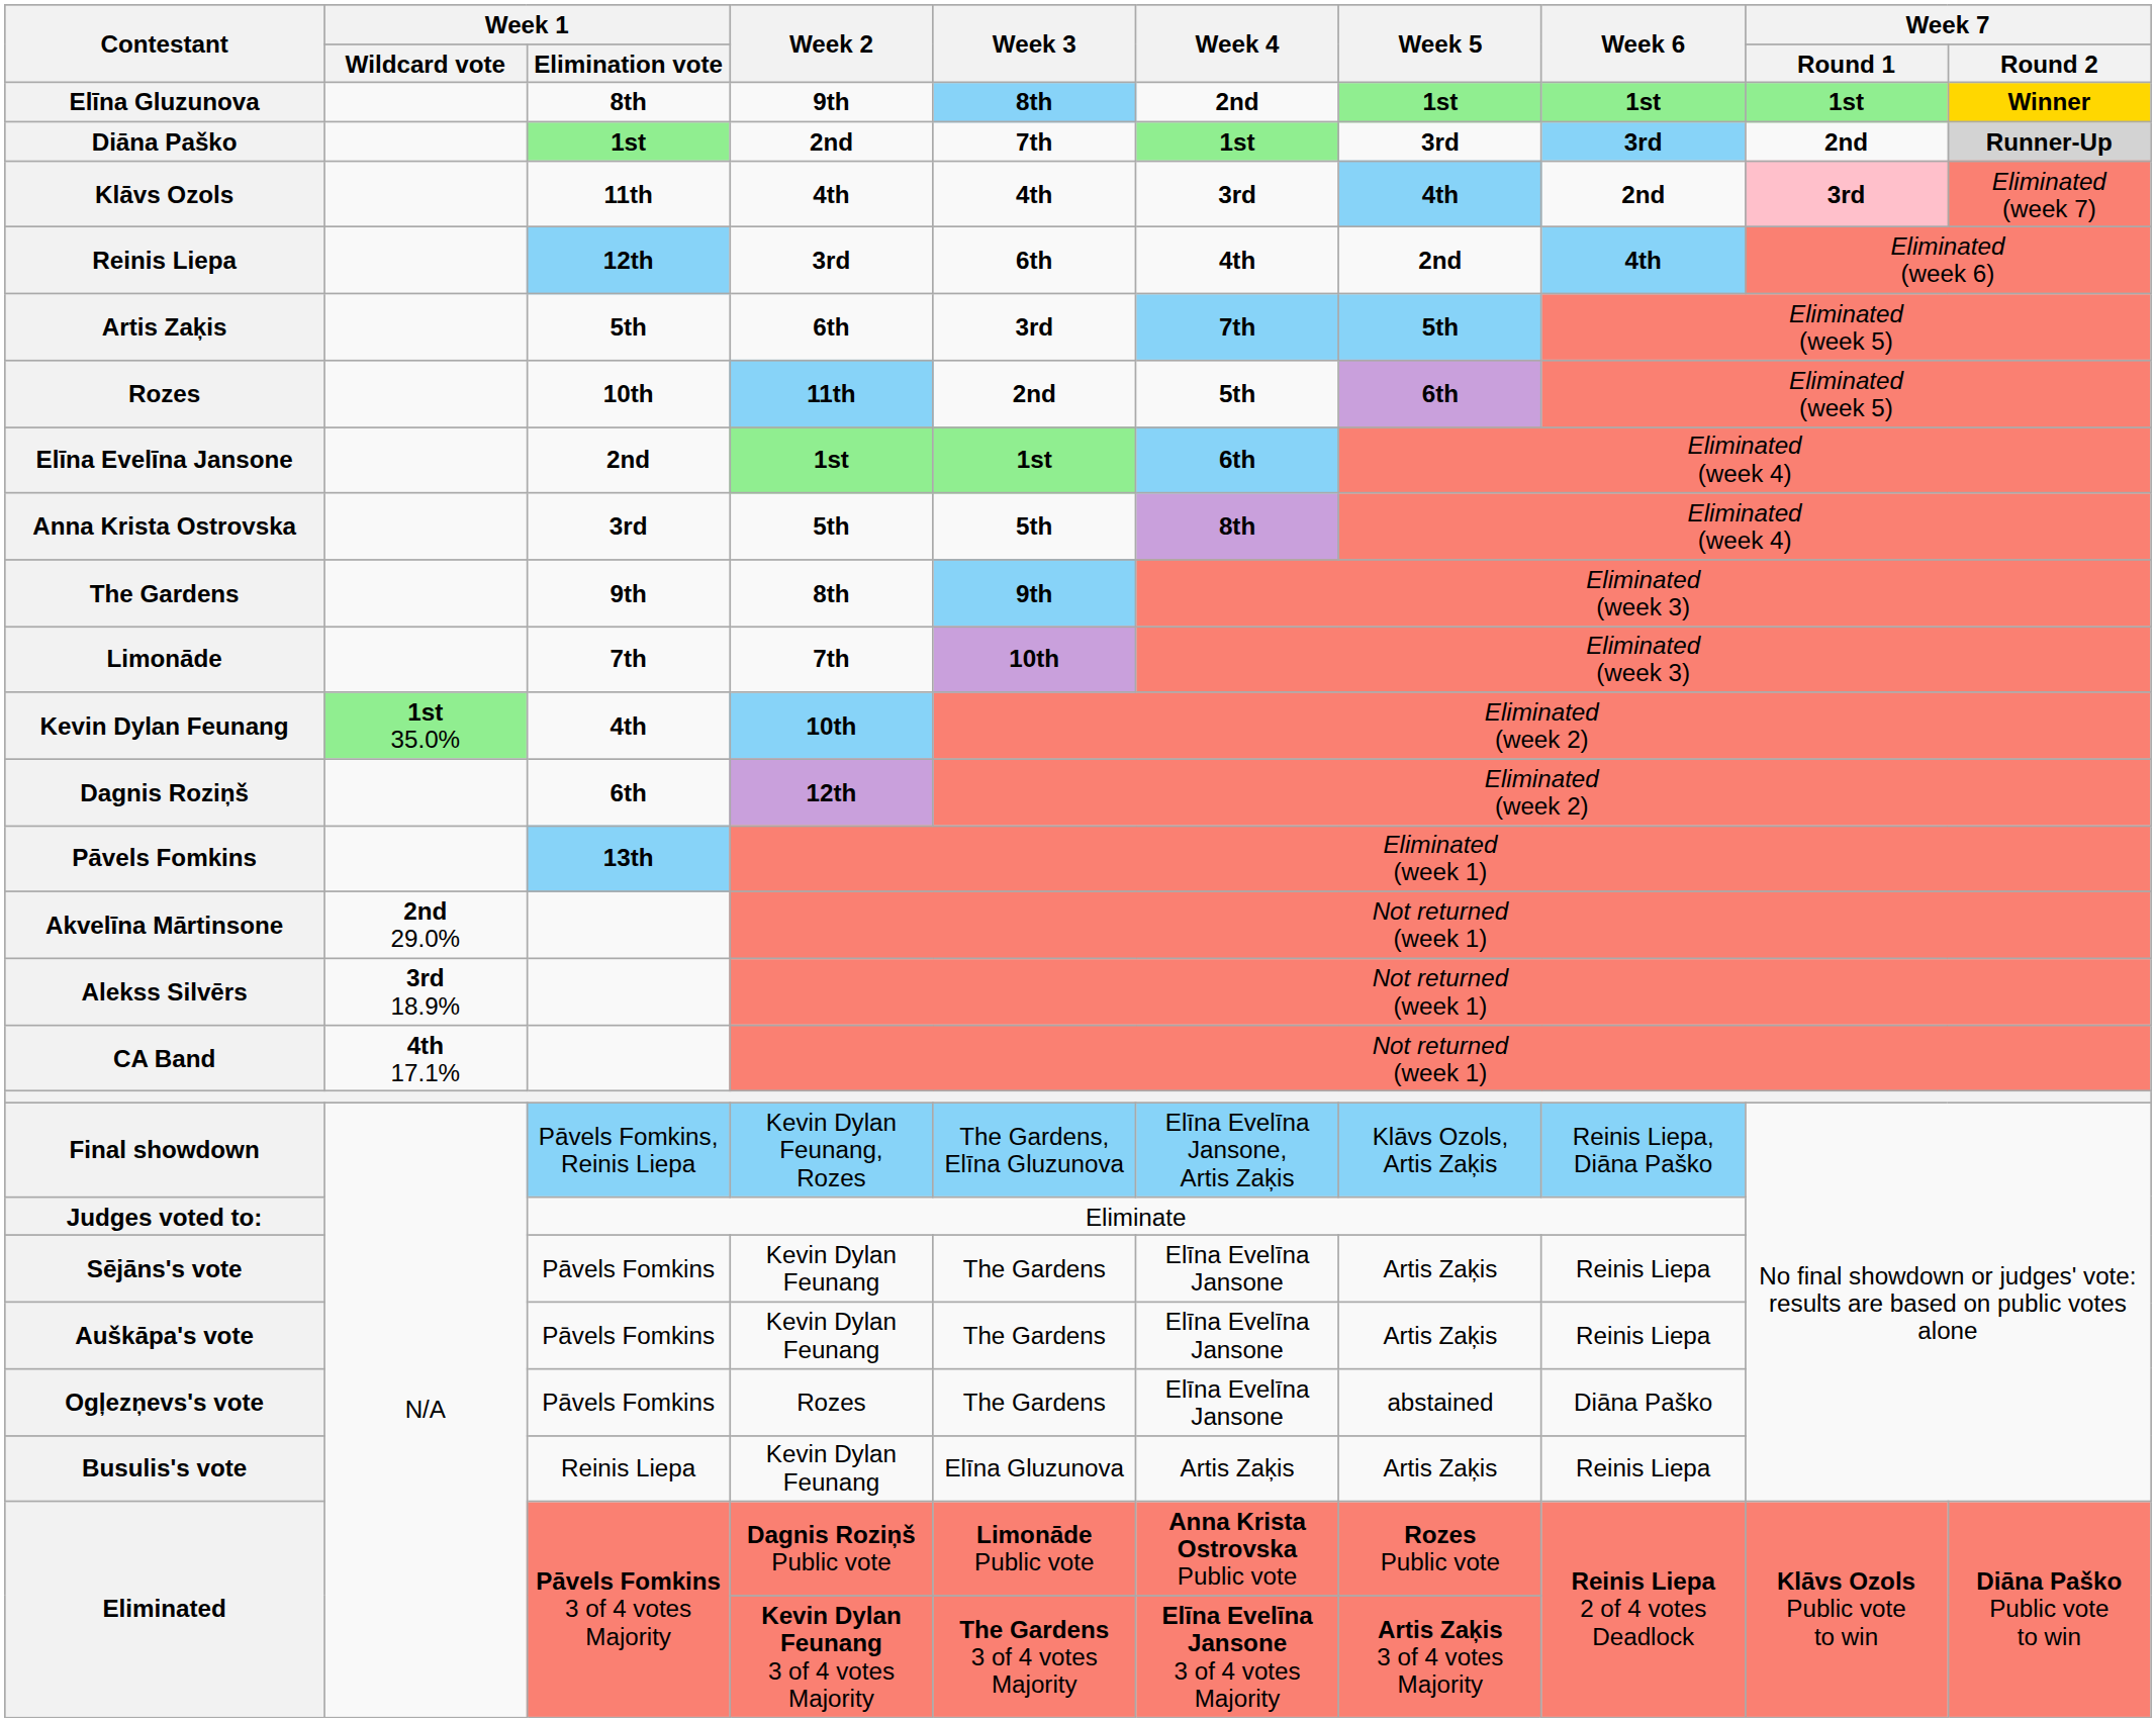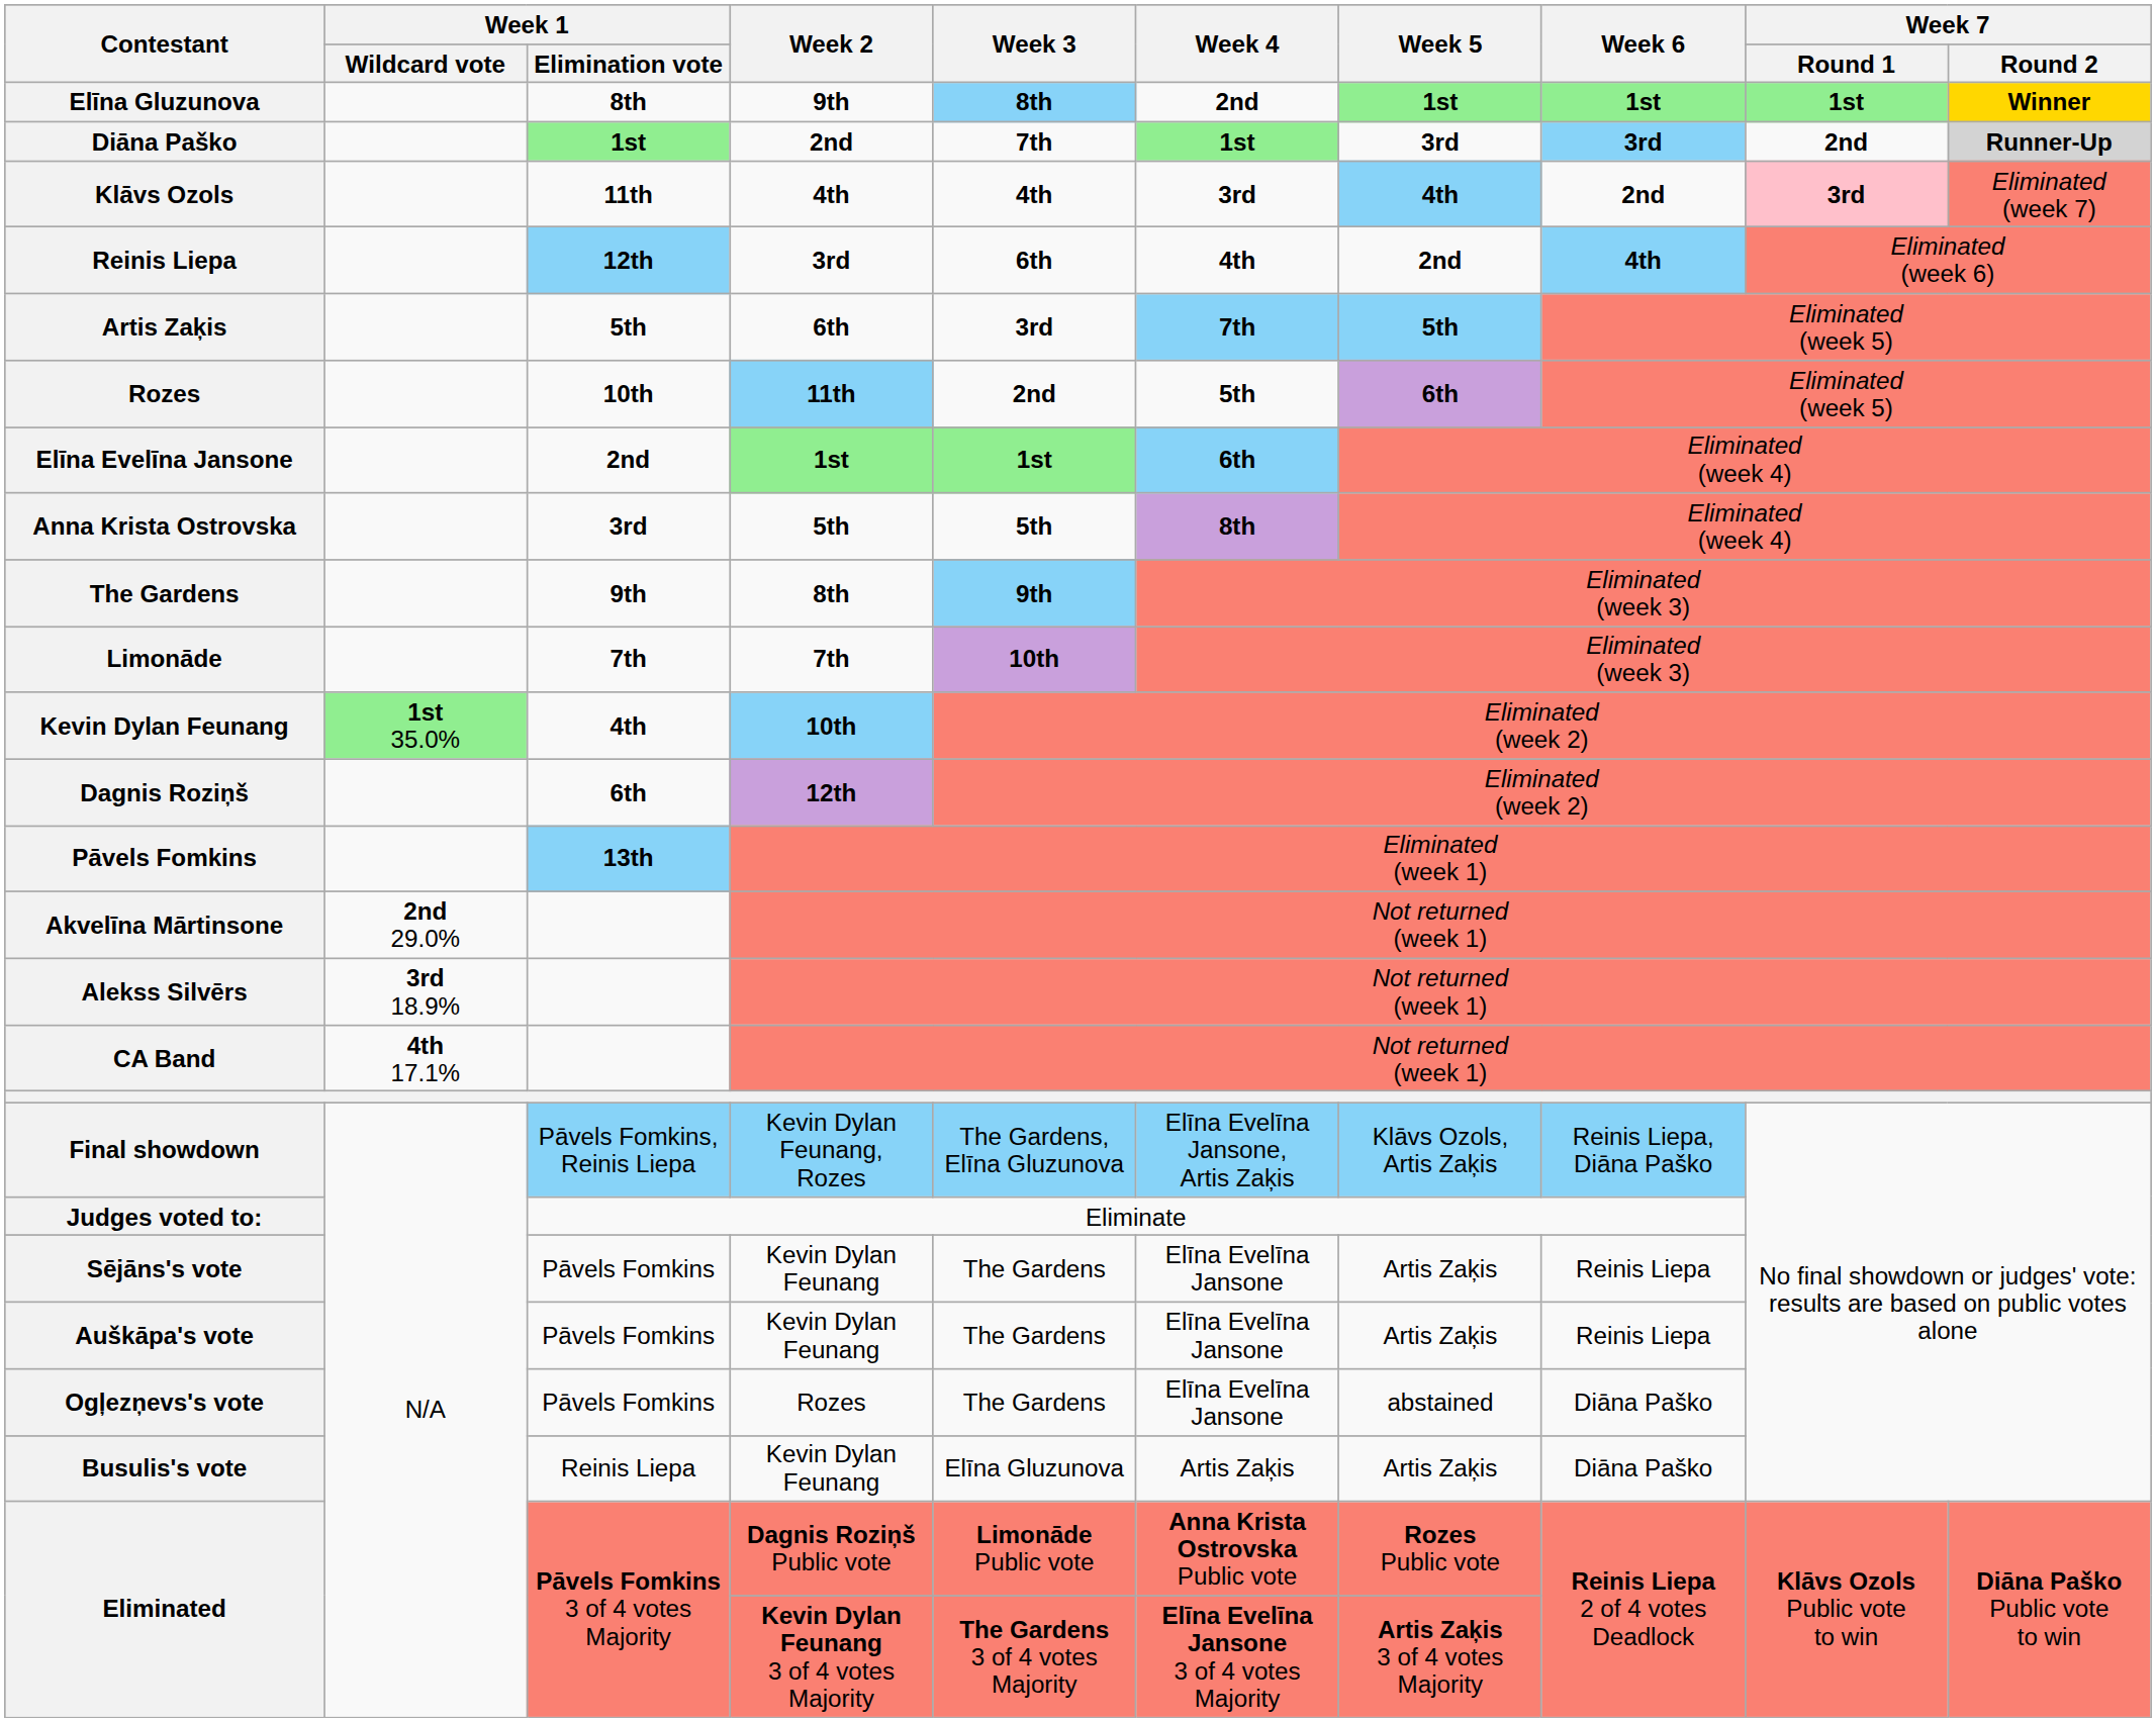Busulis's vote | Week 6: Reinis Liepa -> Diāna Paško
